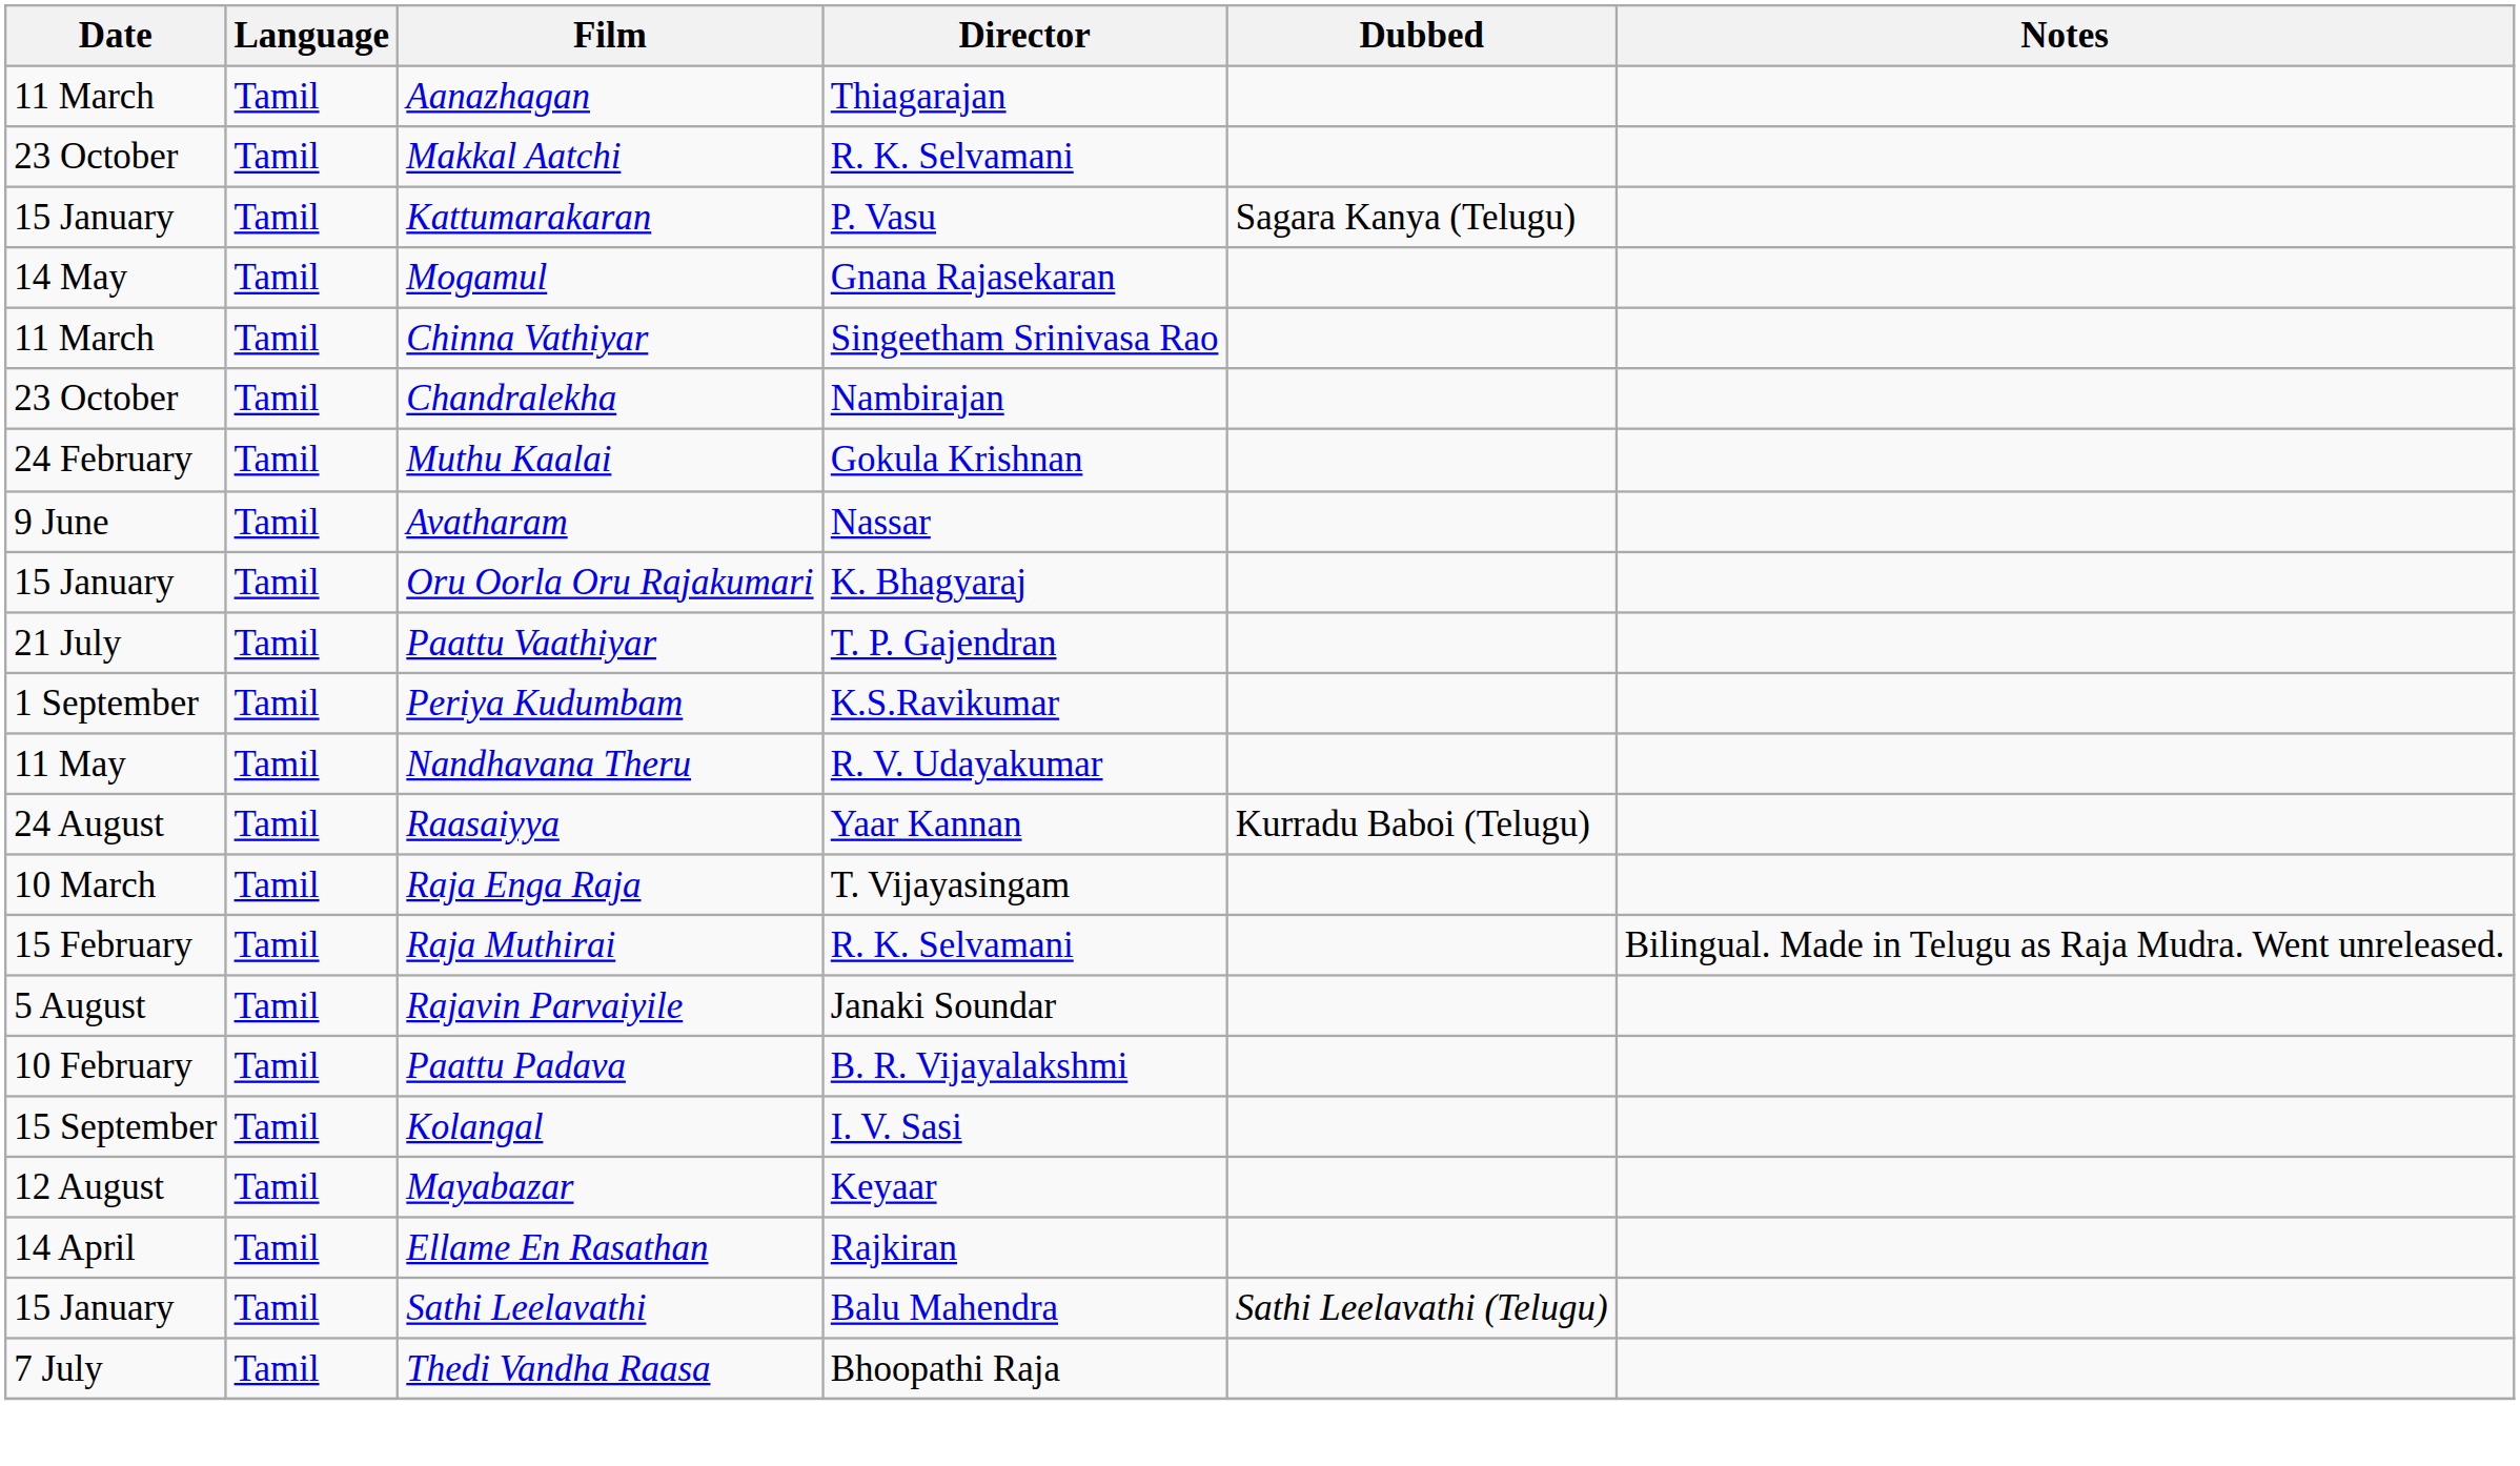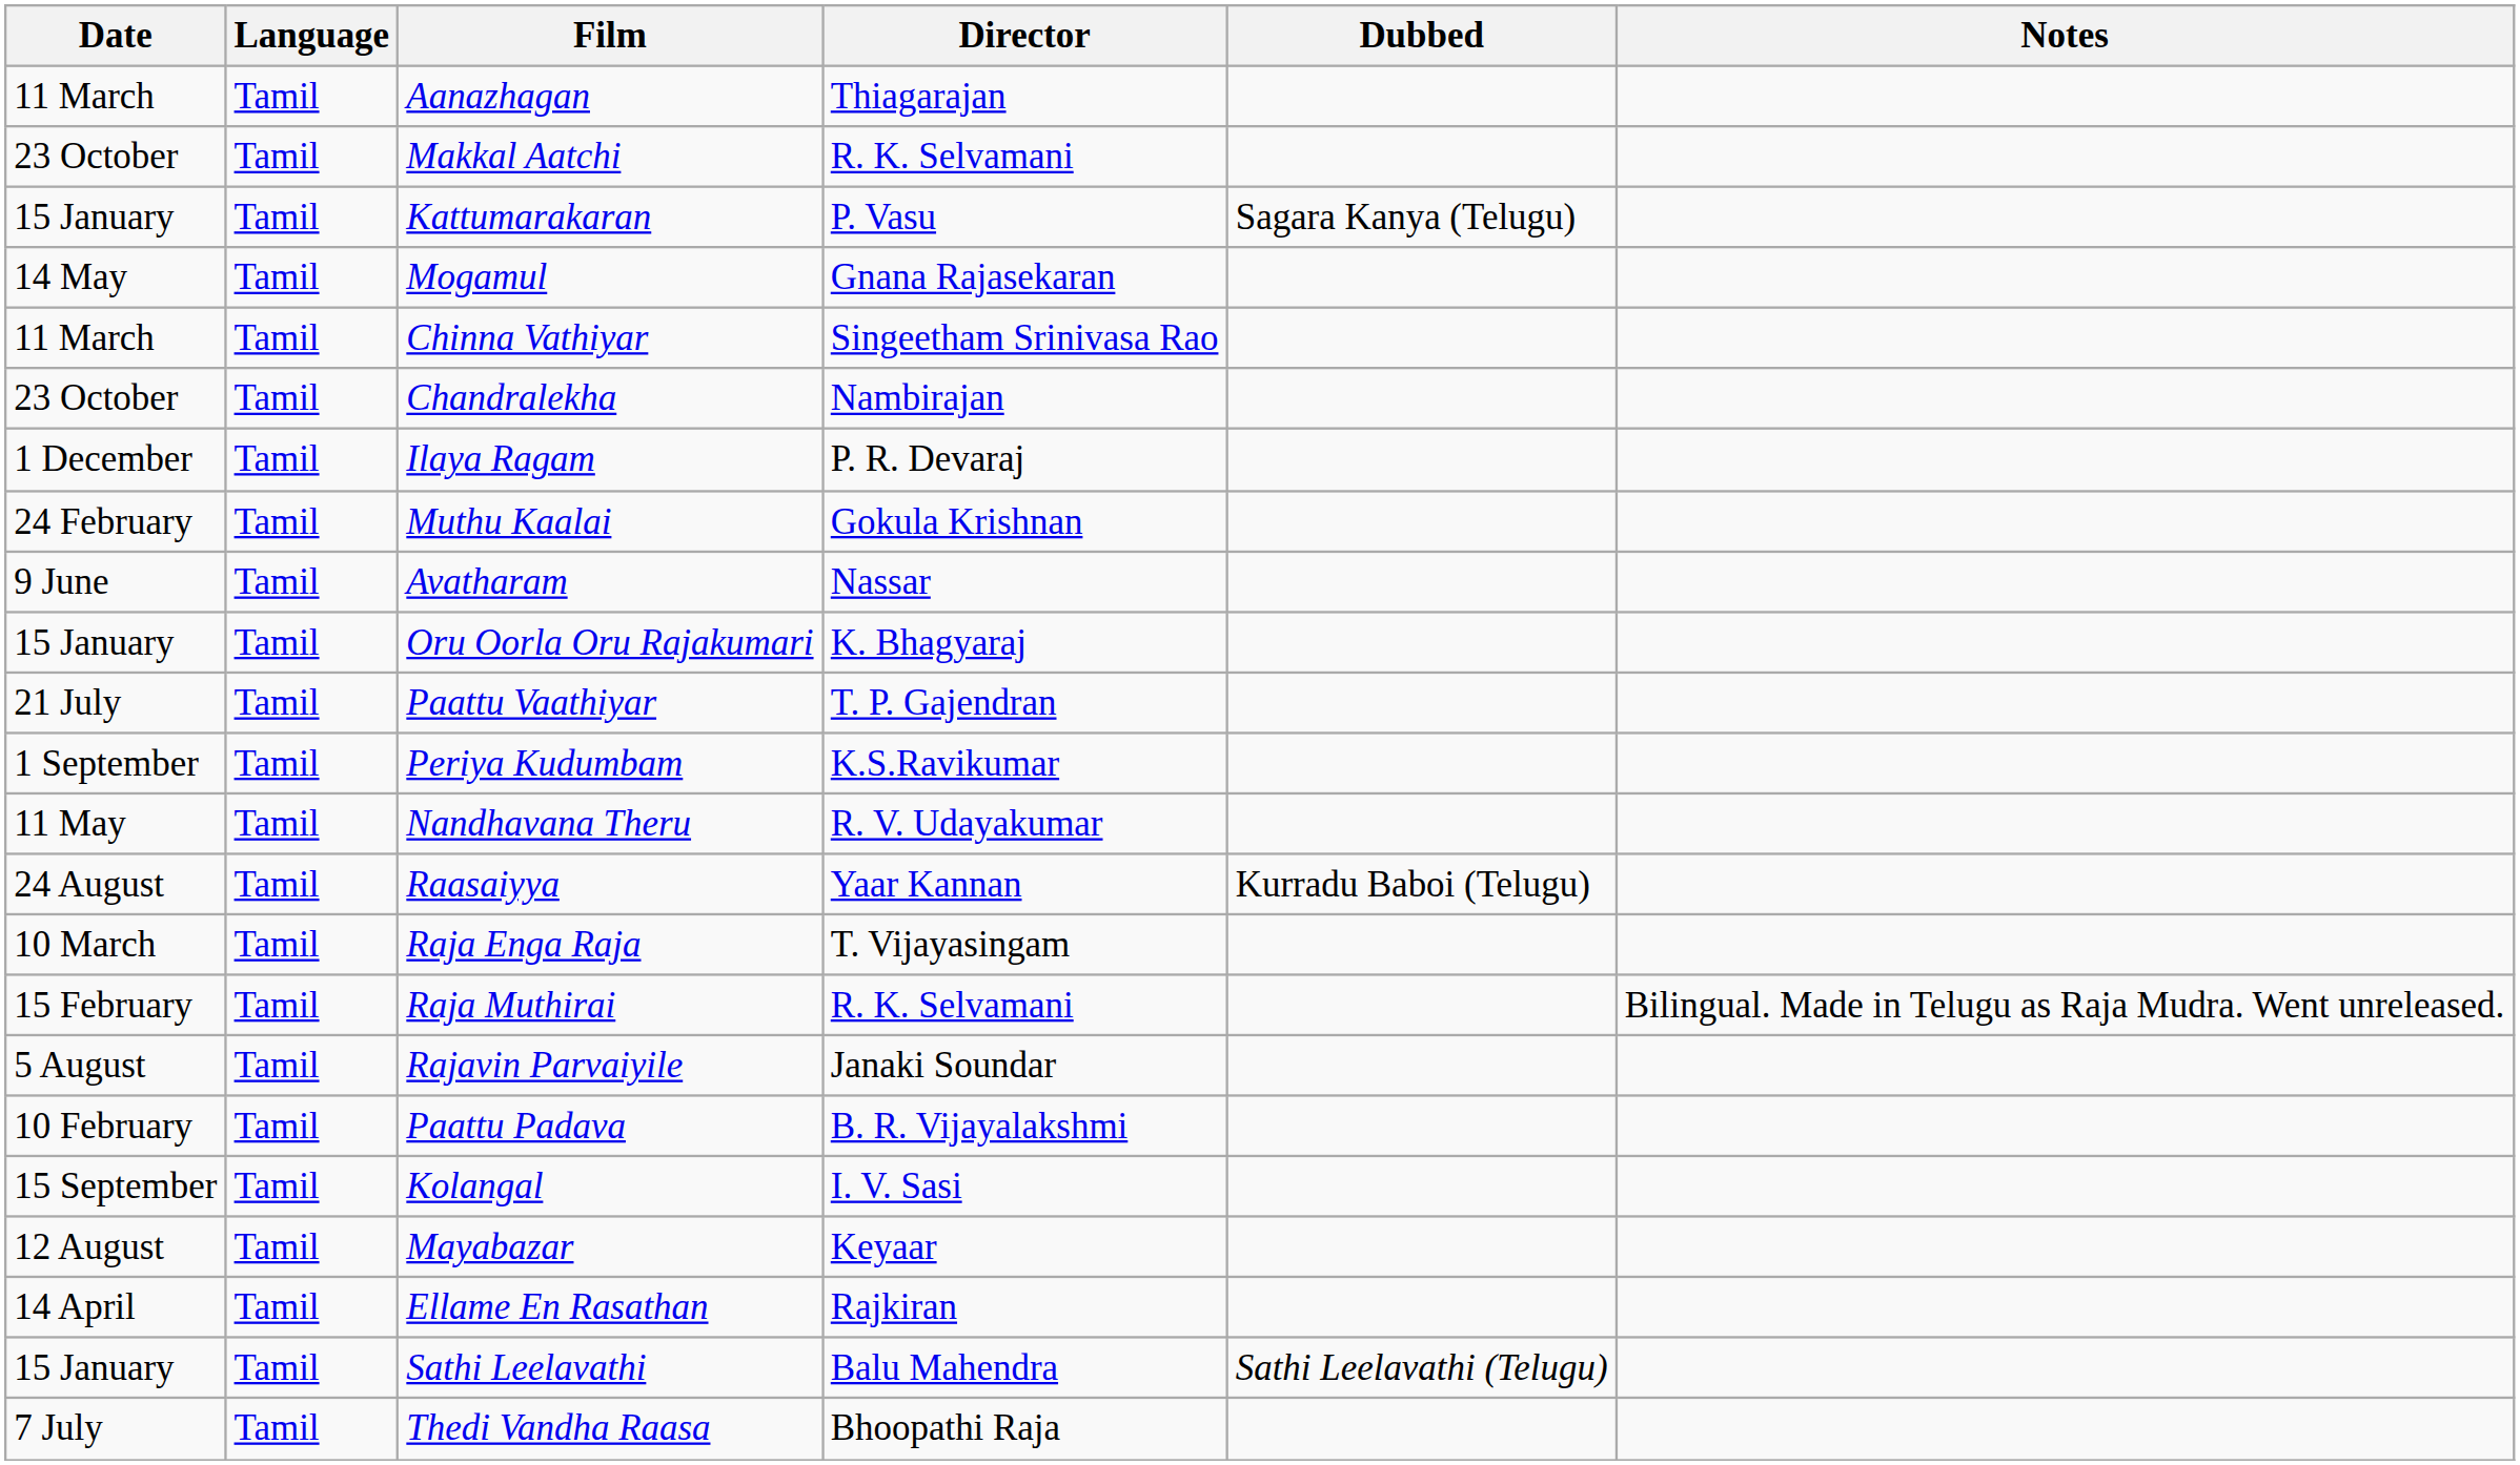+ row: 1 December | Tamil | Ilaya Ragam | P. R. Devaraj
